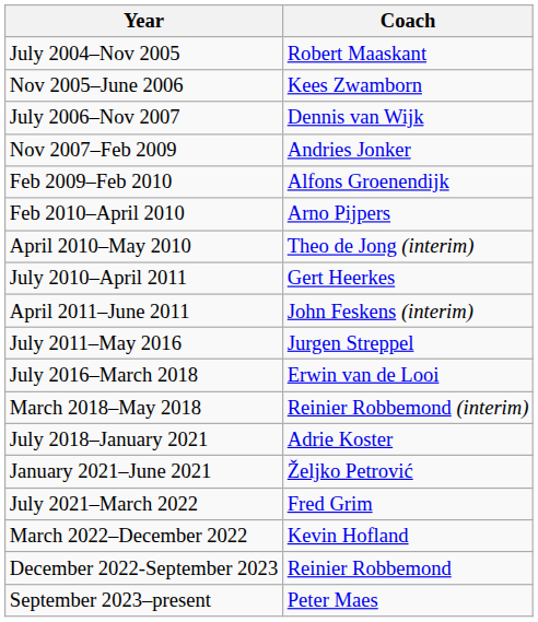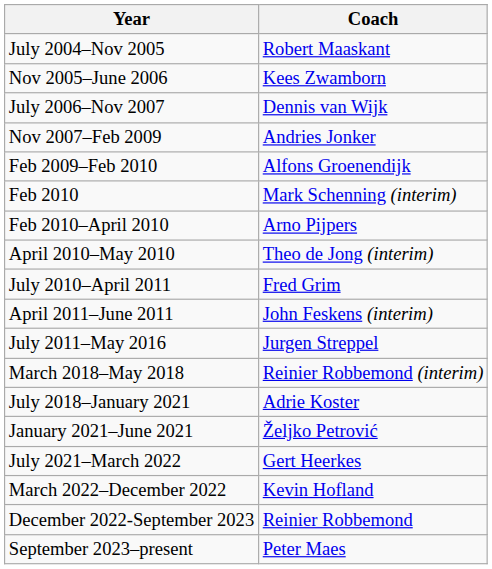+ row: Feb 2010 | Mark Schenning (interim)
July 2010–April 2011 | Coach: Gert Heerkes -> Fred Grim
- row: July 2016–March 2018 | Erwin van de Looi
July 2021–March 2022 | Coach: Fred Grim -> Gert Heerkes
